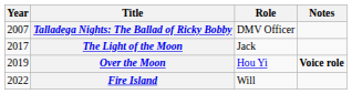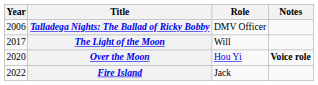Talladega Nights: The Ballad of Ricky Bobby | Year: 2007 -> 2006
The Light of the Moon | Role: Jack -> Will
Over the Moon | Year: 2019 -> 2020
Fire Island | Role: Will -> Jack
